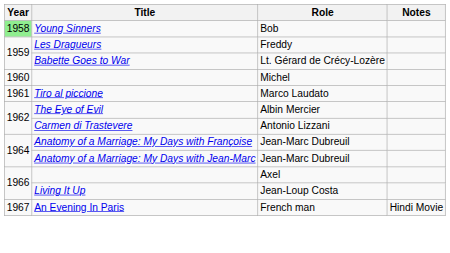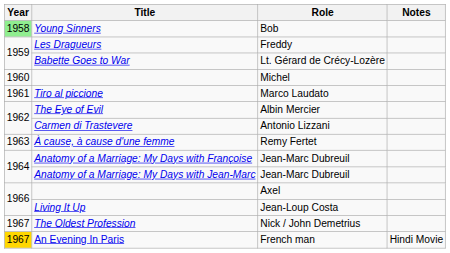+ row: 1963 | À cause, à cause d'une femme | Remy Fertet
+ row: 1967 | The Oldest Profession | Nick / John Demetrius
An Evening In Paris | Year: no background -> gold background
